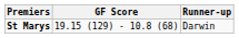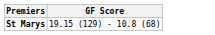- column: Runner-up | Darwin
